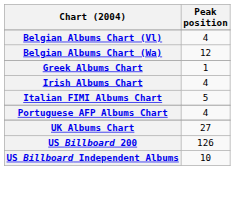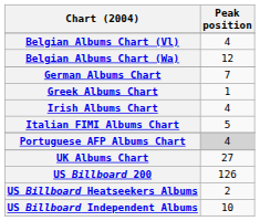+ row: German Albums Chart | 7
Portuguese AFP Albums Chart | Peak position: no background -> lightgrey background
+ row: US Billboard Heatseekers Albums | 2
